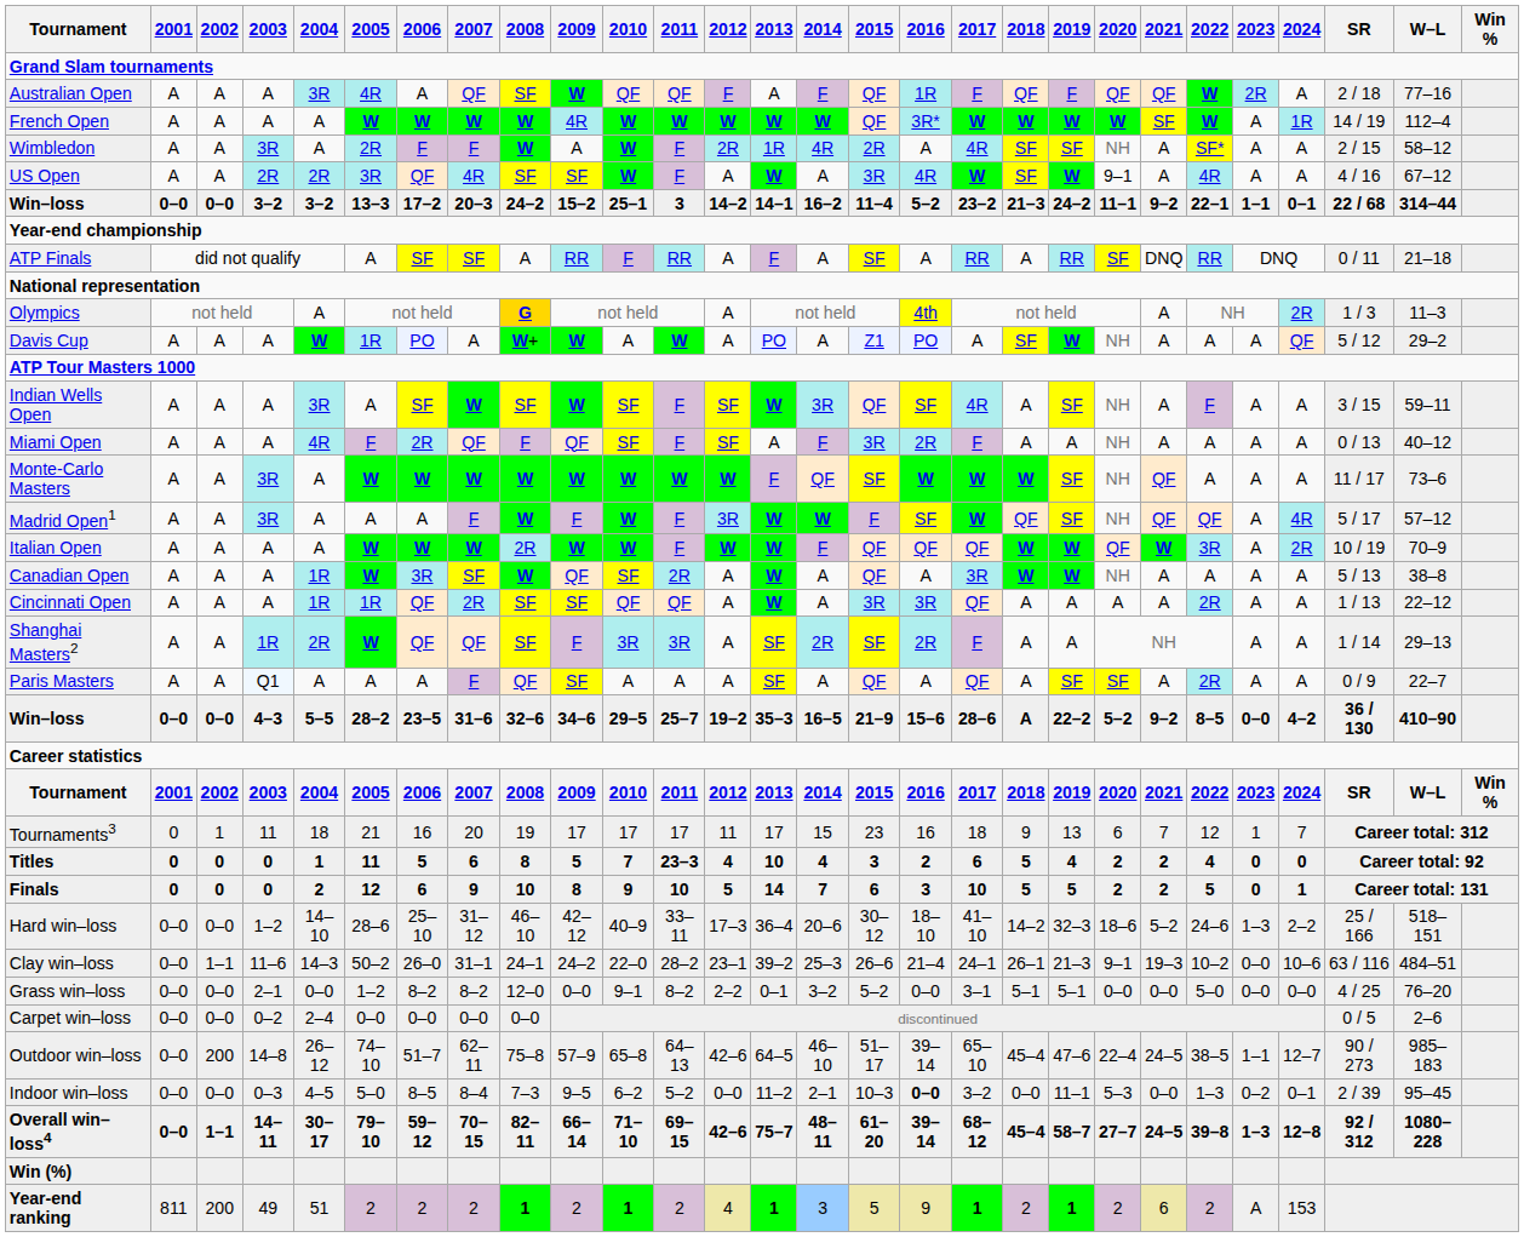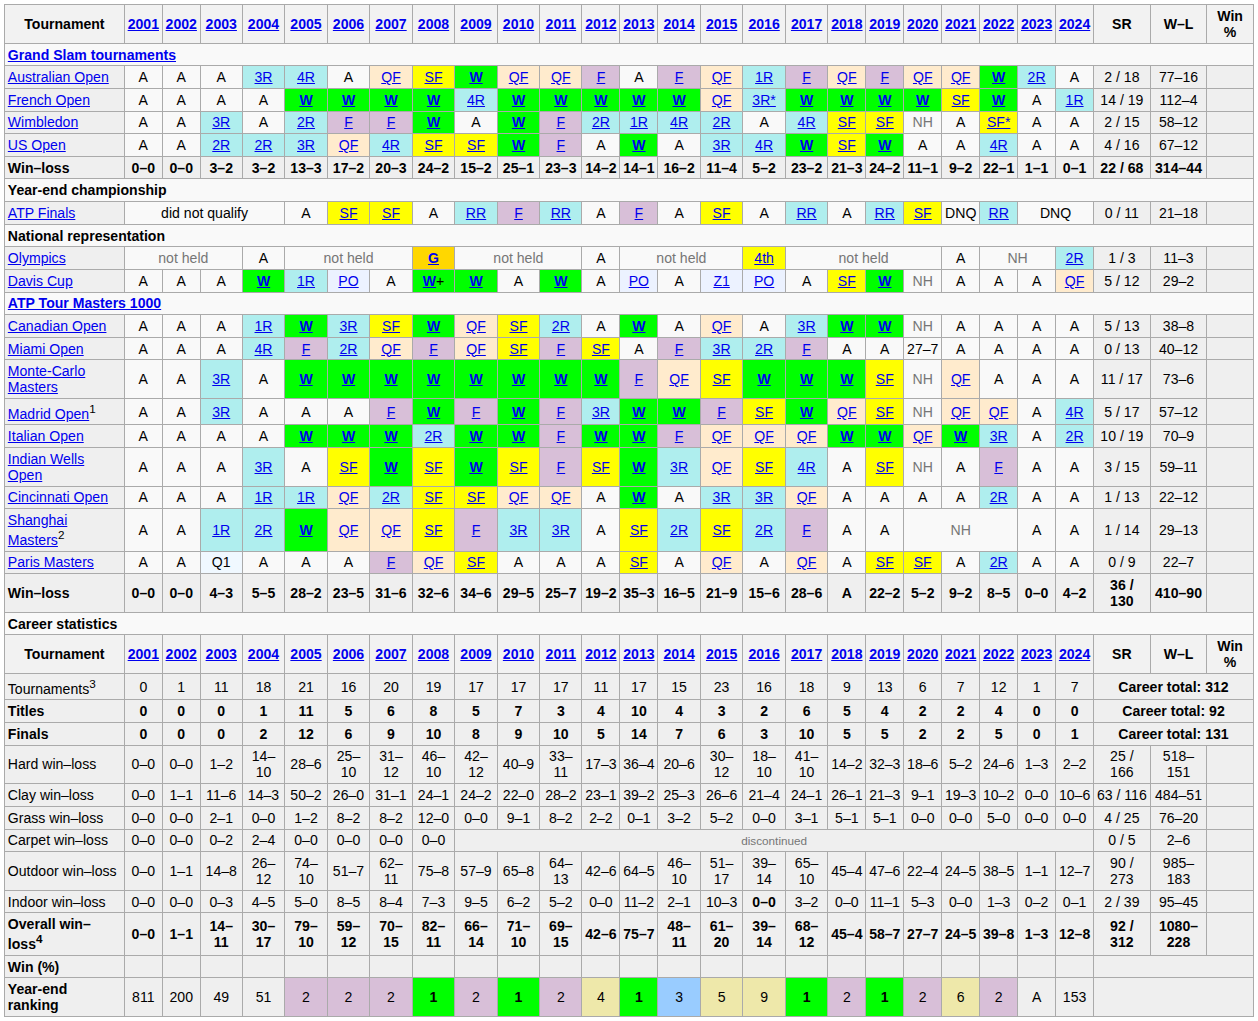US Open | 2020: 9–1 -> A
Win–loss / 3–2 | 2011: 3 -> 23–3
rows swapped: Indian Wells Open <-> Canadian Open
Miami Open | 2020: NH -> 27–7
Titles | 2011: 23–3 -> 3
Outdoor win–loss | 2002: 200 -> 1–1
